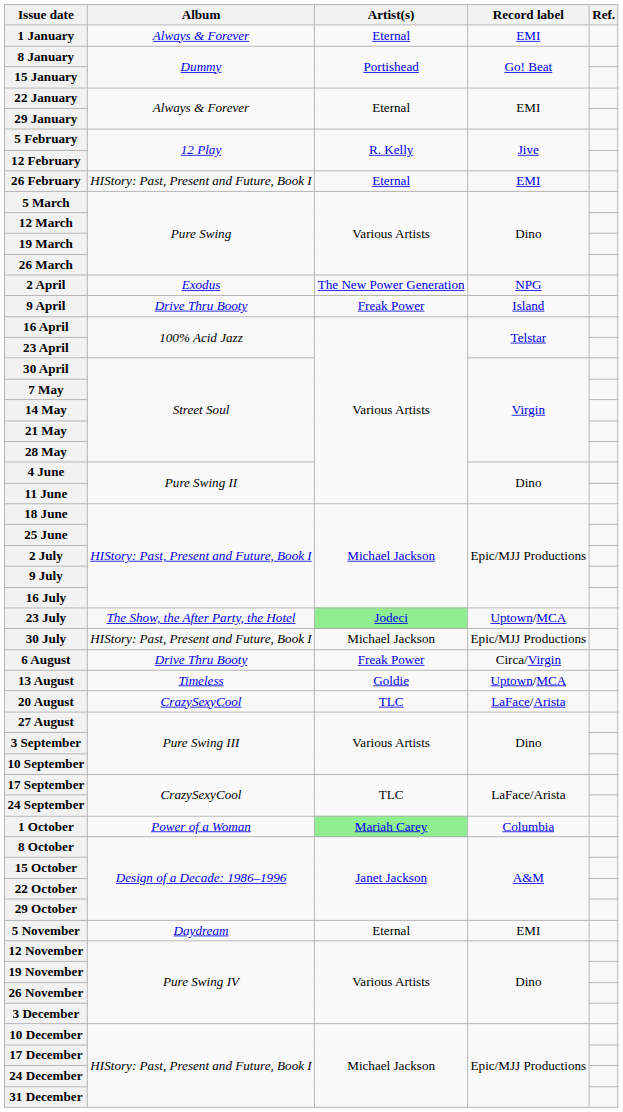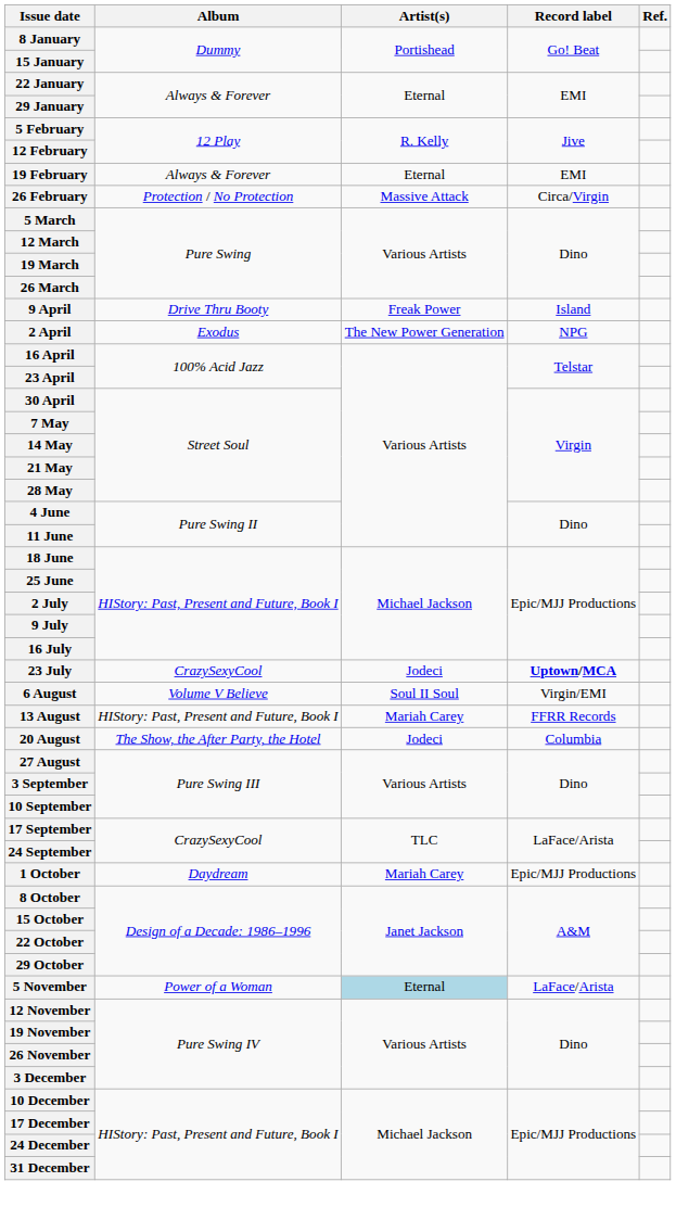- row: 1 January | Always & Forever | Eternal | EMI
+ row: 19 February | Always & Forever | Eternal | EMI
26 February | Album: HIStory: Past, Present and Future, Book I -> Protection / No Protection
26 February | Artist(s): Eternal -> Massive Attack
26 February | Record label: EMI -> Circa/Virgin
rows swapped: 2 April <-> 9 April
23 July | Album: The Show, the After Party, the Hotel -> CrazySexyCool
23 July | Artist(s): lightgreen background -> no background
23 July | Record label: normal -> bold
- row: 30 July | HIStory: Past, Present and Future, Book I | Michael Jackson | Epic/MJJ Productions
6 August | Album: Drive Thru Booty -> Volume V Believe
6 August | Artist(s): Freak Power -> Soul II Soul
6 August | Record label: Circa/Virgin -> Virgin/EMI
13 August | Album: Timeless -> HIStory: Past, Present and Future, Book I
13 August | Artist(s): Goldie -> Mariah Carey
13 August | Record label: Uptown/MCA -> FFRR Records
20 August | Album: CrazySexyCool -> The Show, the After Party, the Hotel
20 August | Artist(s): TLC -> Jodeci
20 August | Record label: LaFace/Arista -> Columbia
1 October | Album: Power of a Woman -> Daydream
1 October | Artist(s): lightgreen background -> no background
1 October | Record label: Columbia -> Epic/MJJ Productions
5 November | Album: Daydream -> Power of a Woman
5 November | Artist(s): no background -> lightblue background
5 November | Record label: EMI -> LaFace/Arista
